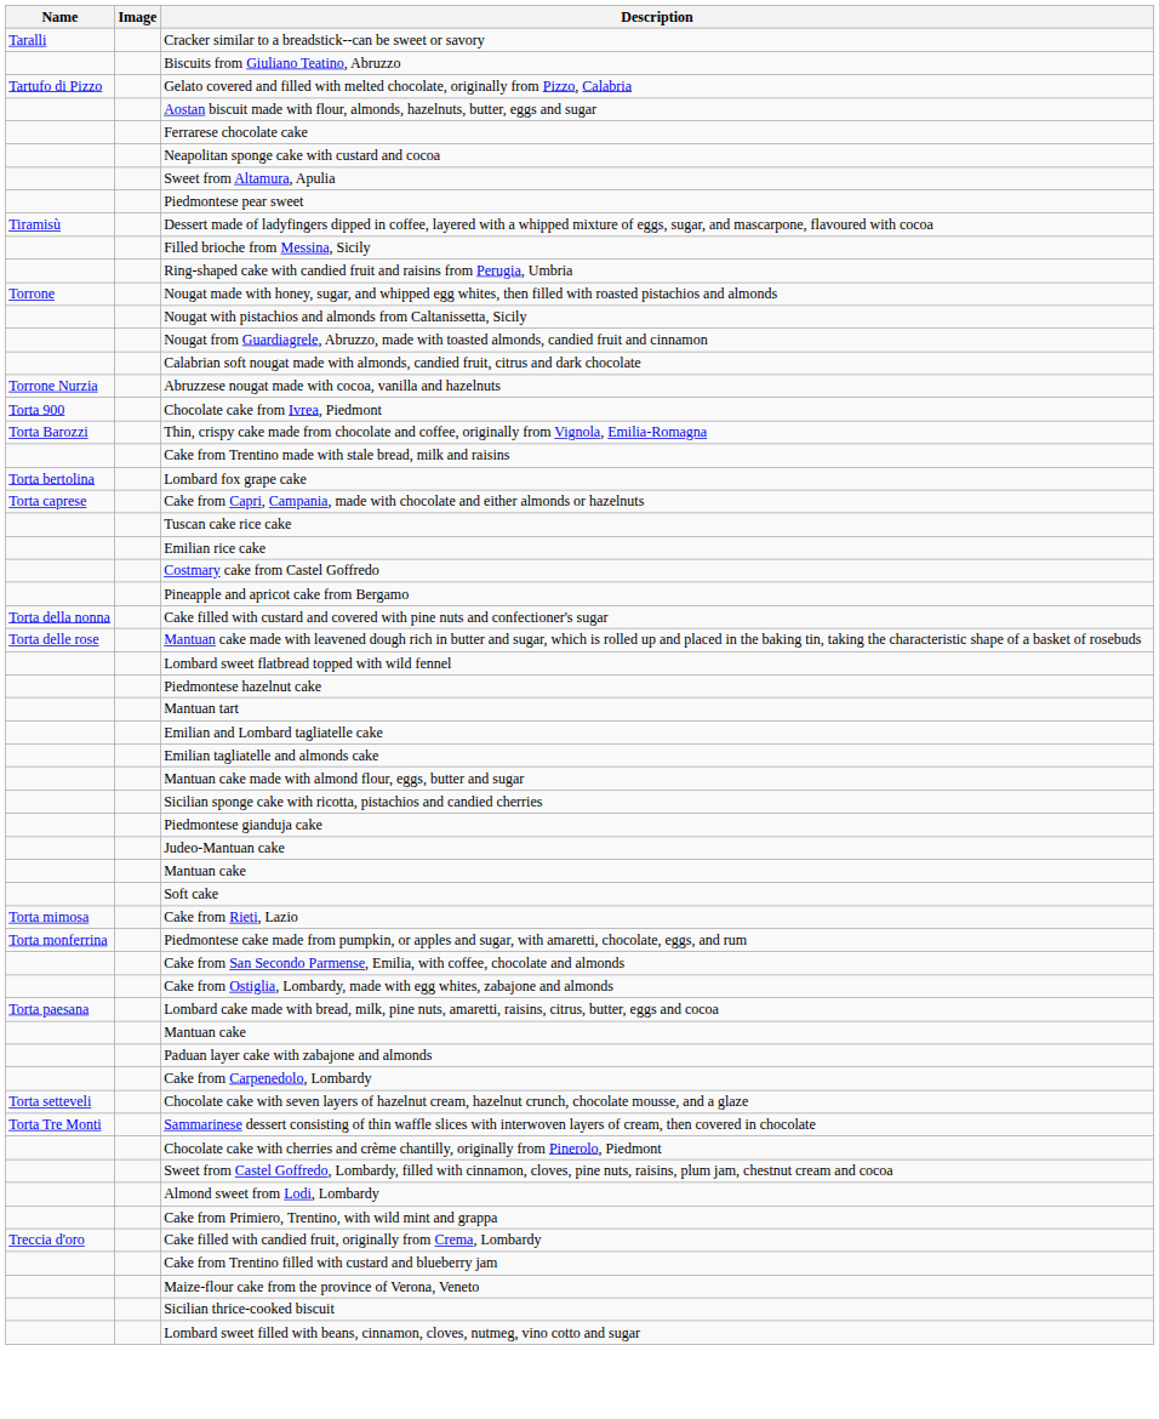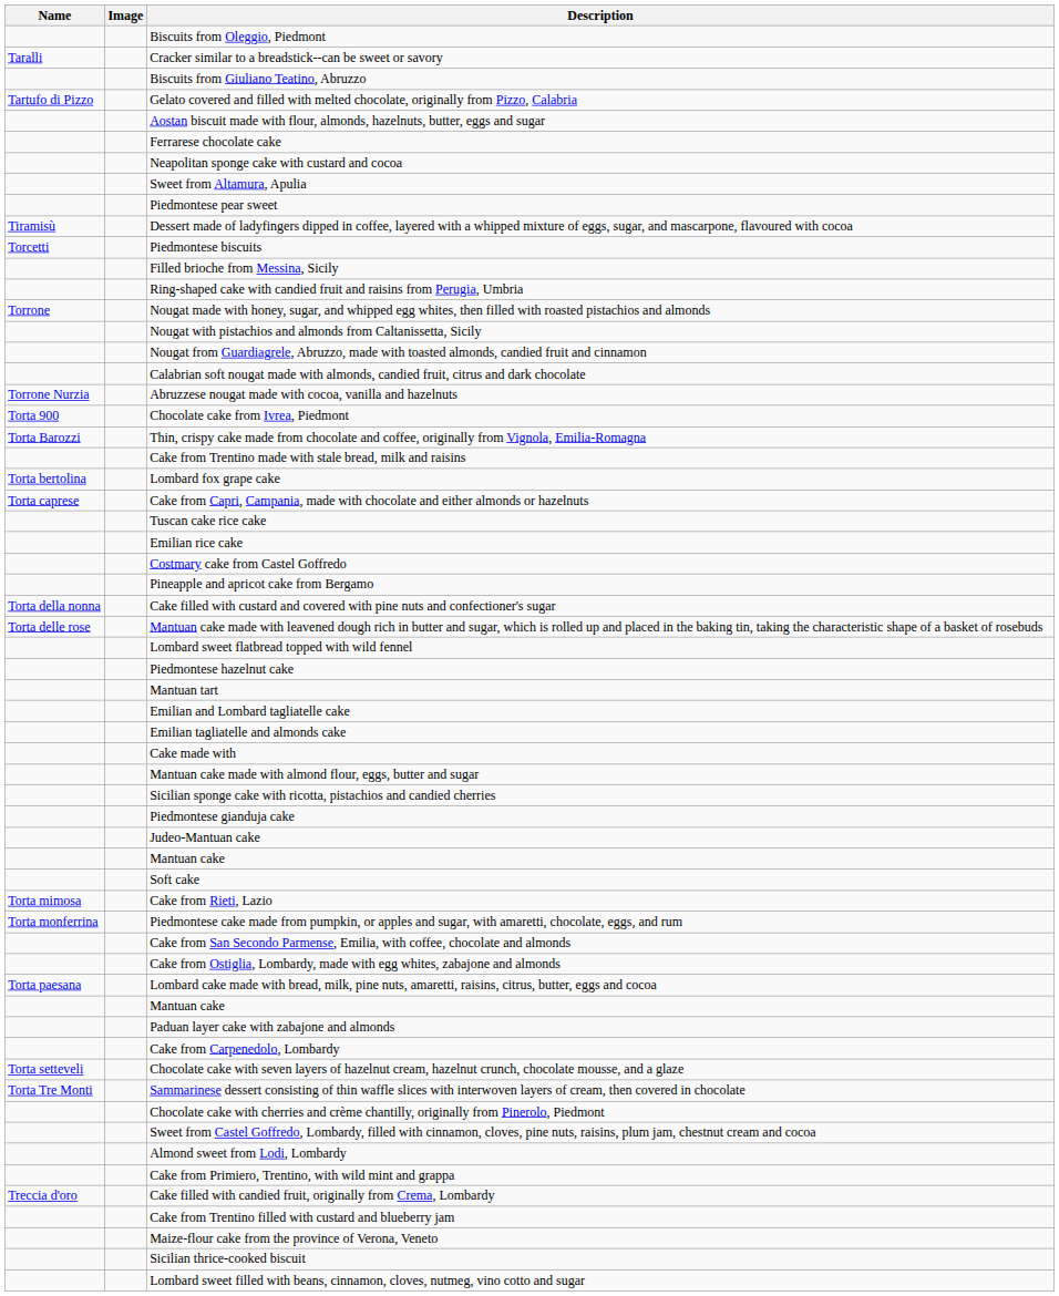+ row: Biscuits from Oleggio, Piedmont
+ row: Torcetti | Piedmontese biscuits
+ row: Cake made with
